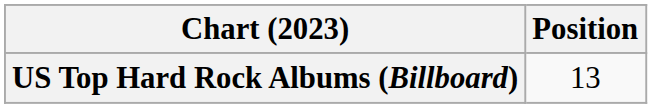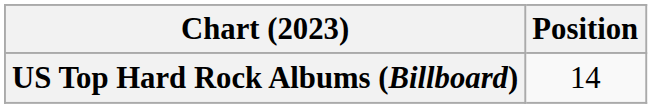US Top Hard Rock Albums (Billboard) | Position: 13 -> 14
